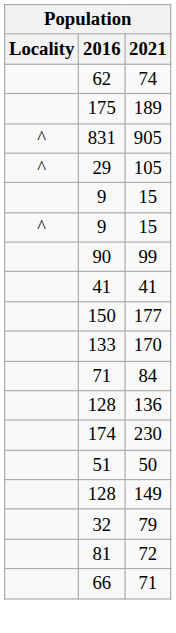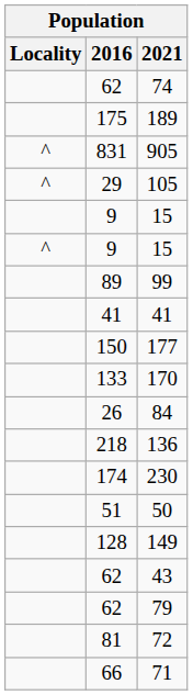99 | 2016: 90 -> 89
84 | 2016: 71 -> 26
136 | 2016: 128 -> 218
+ row: 62 | 43
79 | 2016: 32 -> 62
